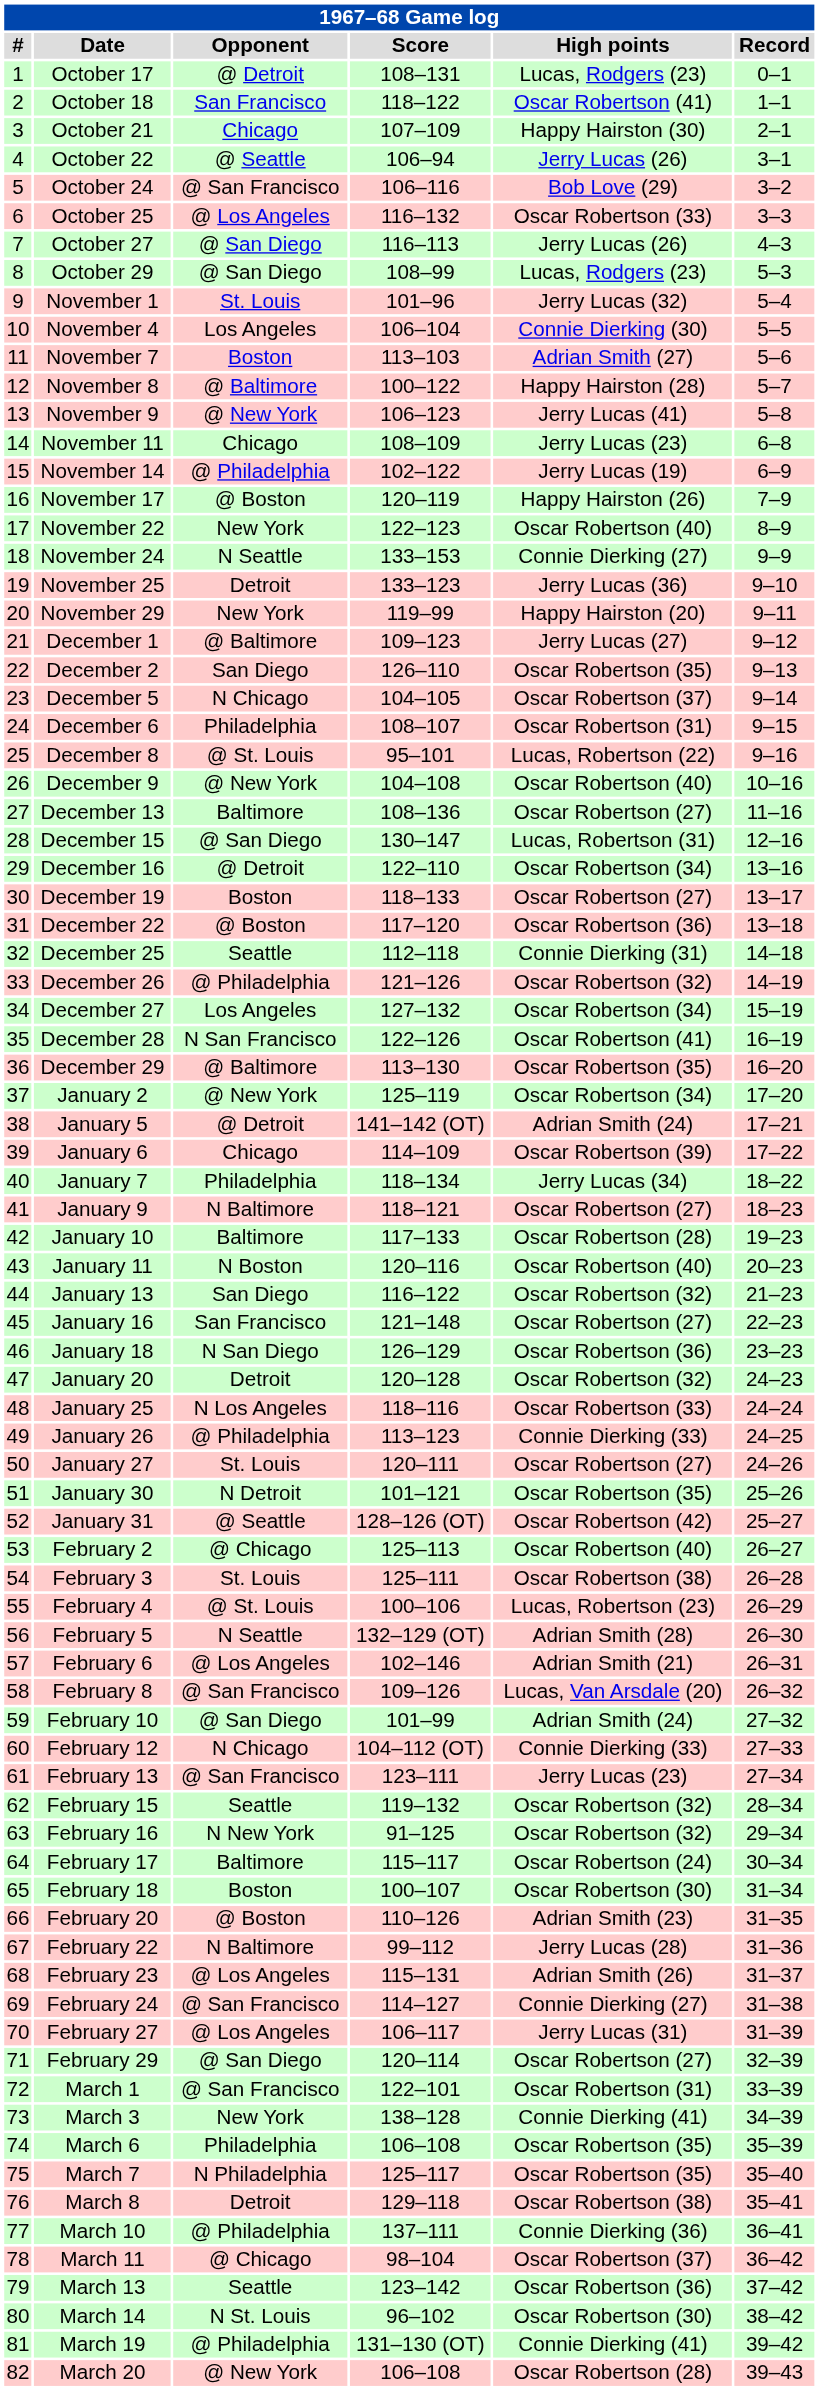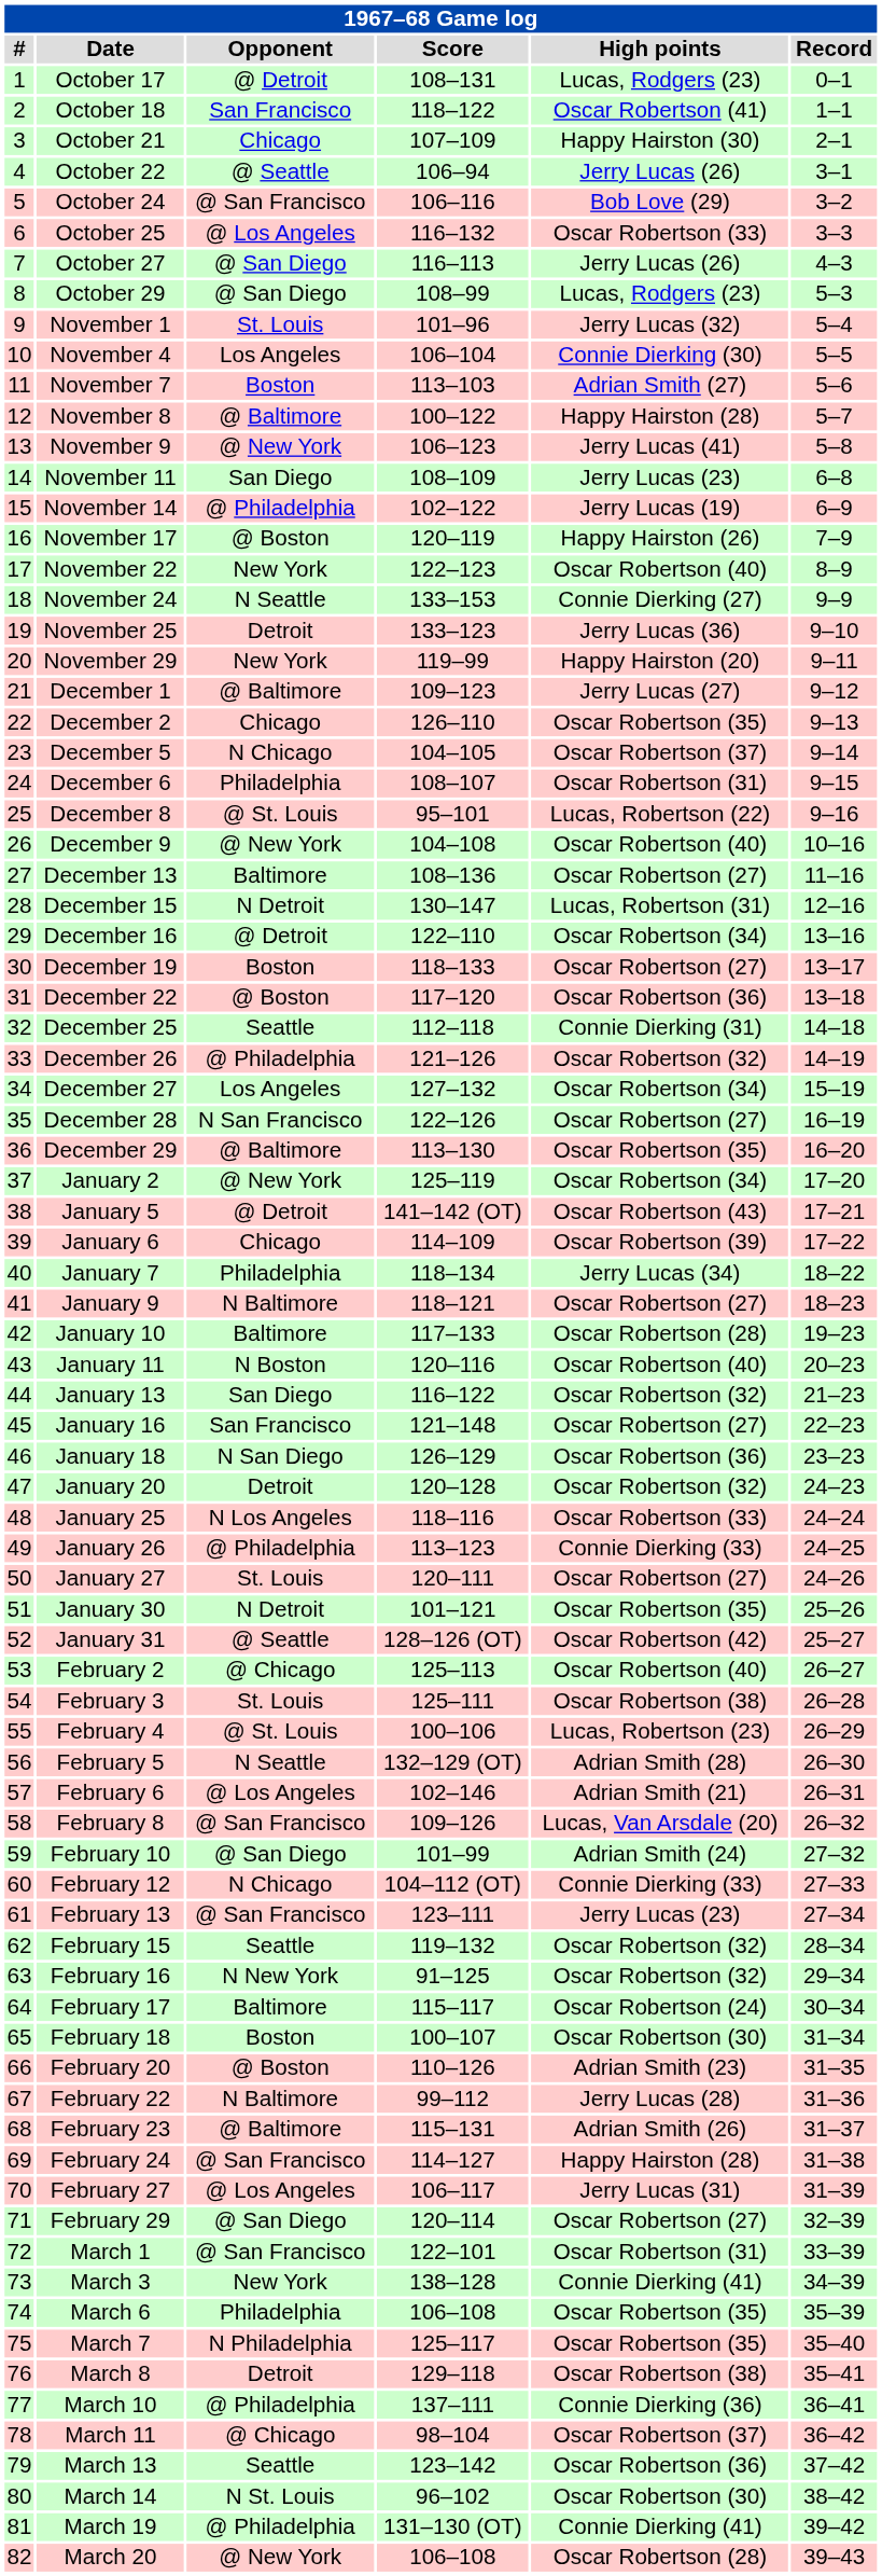November 11 | Opponent: Chicago -> San Diego
December 2 | Opponent: San Diego -> Chicago
December 15 | Opponent: @ San Diego -> N Detroit
December 28 | High points: Oscar Robertson (41) -> Oscar Robertson (27)
January 5 | High points: Adrian Smith (24) -> Oscar Robertson (43)
February 23 | Opponent: @ Los Angeles -> @ Baltimore
February 24 | High points: Connie Dierking (27) -> Happy Hairston (28)
